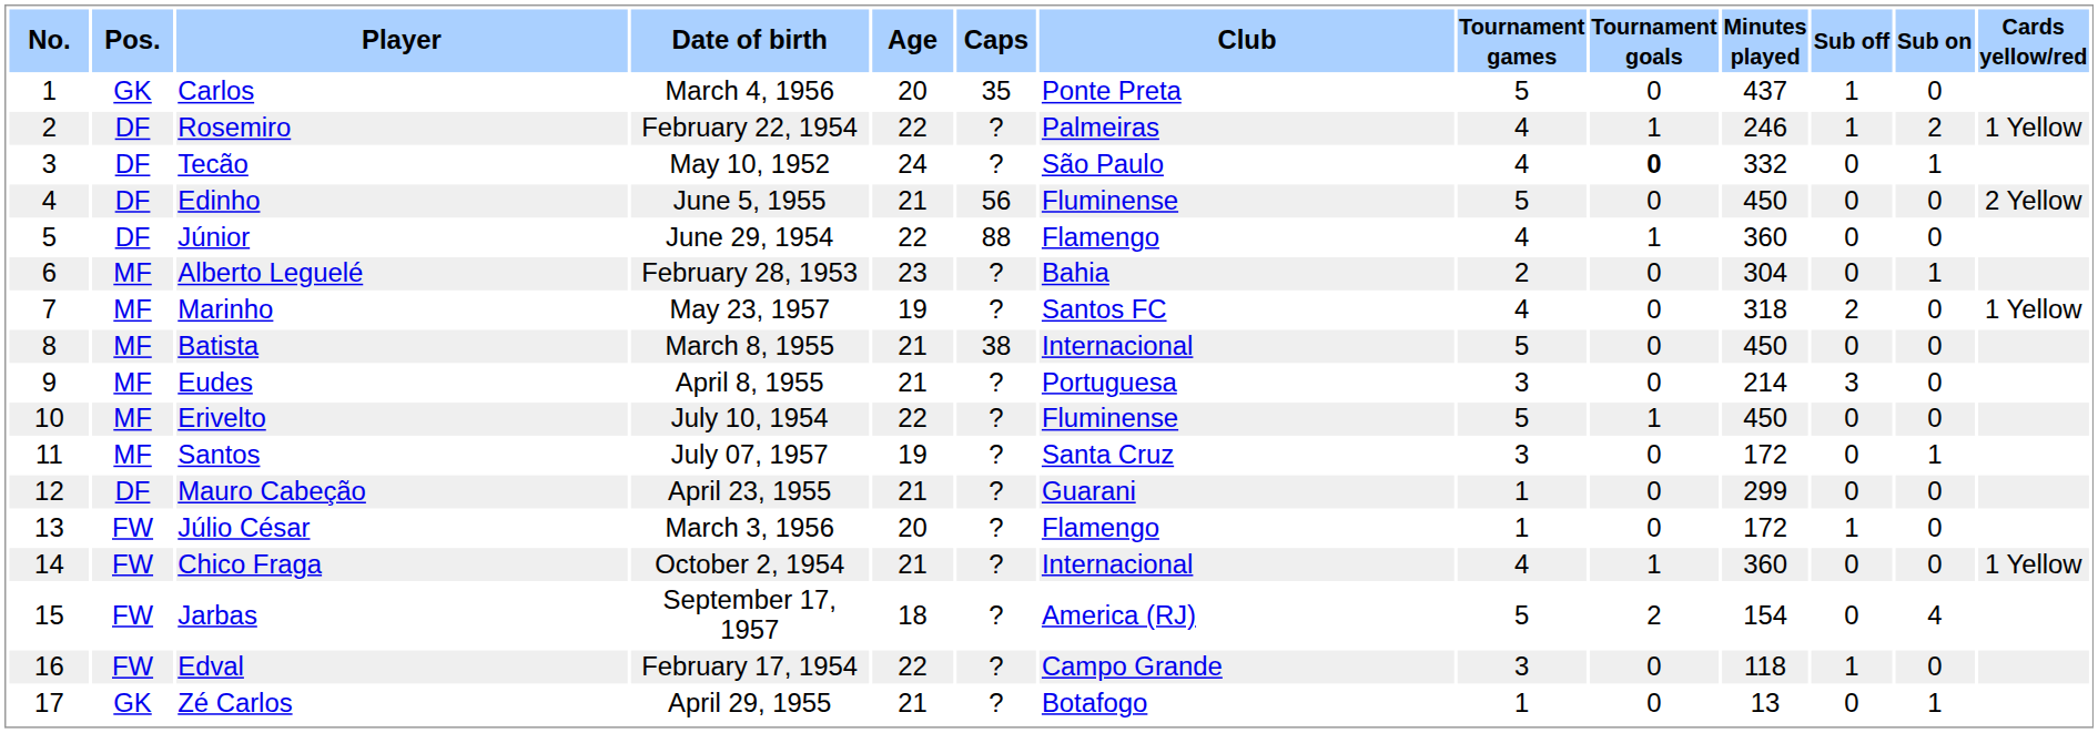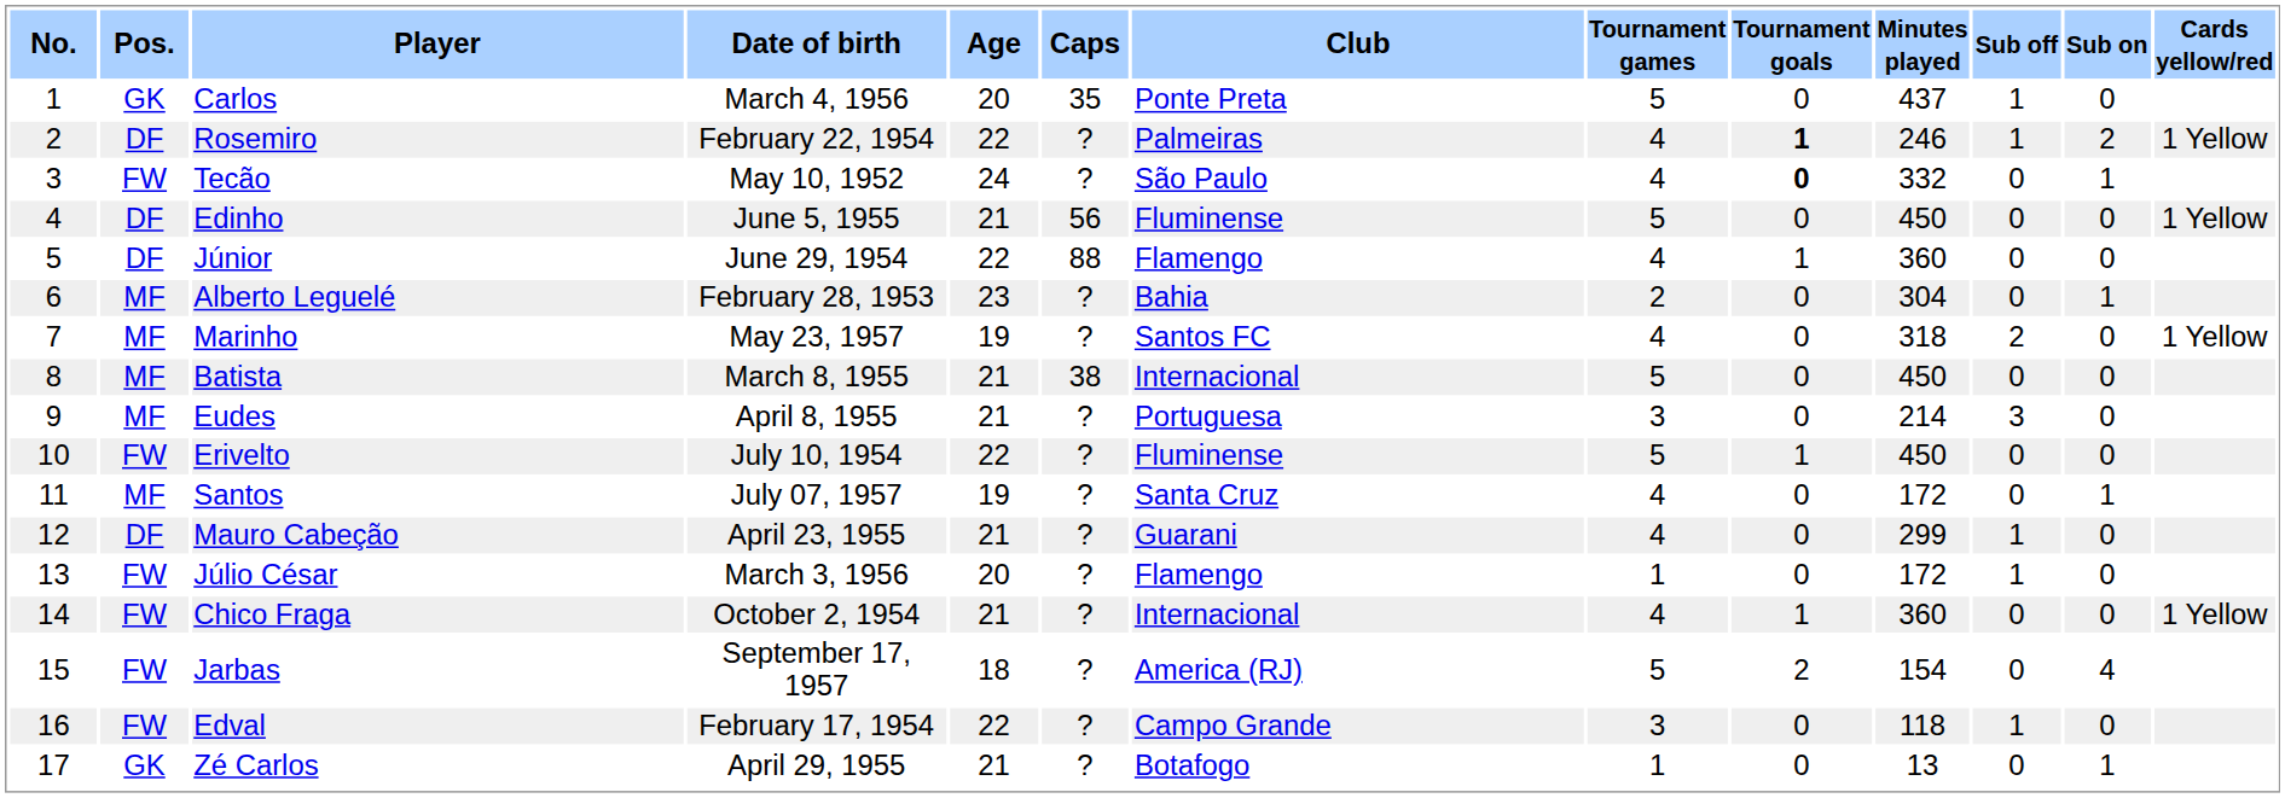Rosemiro | Tournament goals: normal -> bold
Tecão | Pos.: DF -> FW
Edinho | Cards yellow/red: 2 Yellow -> 1 Yellow
Erivelto | Pos.: MF -> FW
Santos | Tournament games: 3 -> 4
Mauro Cabeção | Tournament games: 1 -> 4
Mauro Cabeção | Sub off: 0 -> 1
